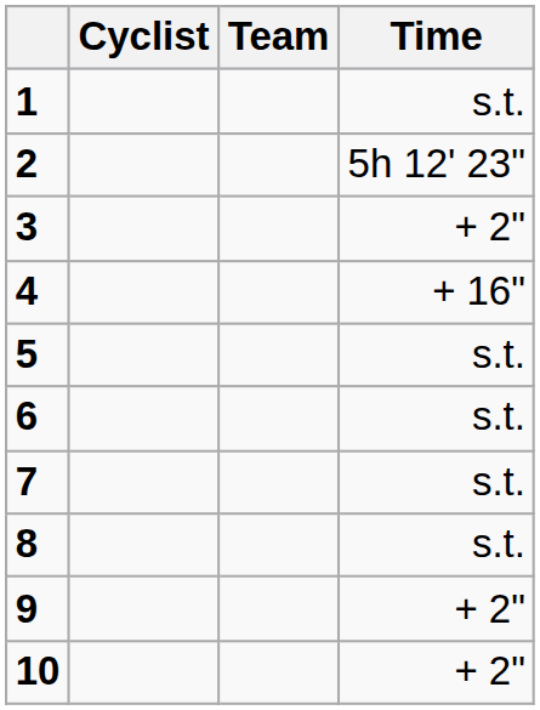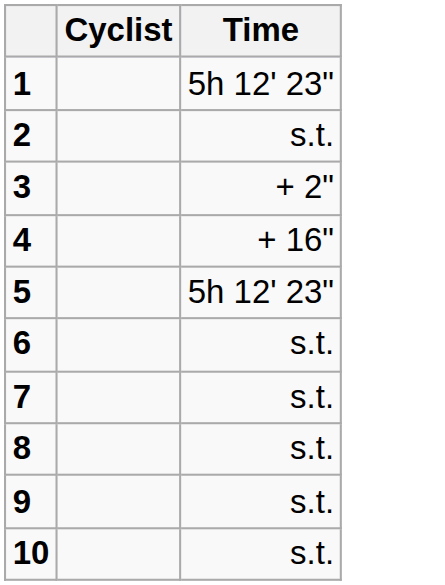- column: Team
1 | Time: s.t. -> 5h 12' 23"
2 | Time: 5h 12' 23" -> s.t.
5 | Time: s.t. -> 5h 12' 23"
9 | Time: + 2" -> s.t.
10 | Time: + 2" -> s.t.
